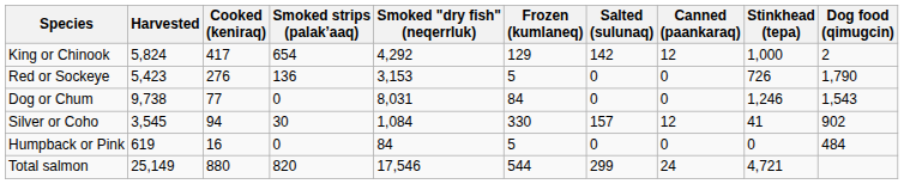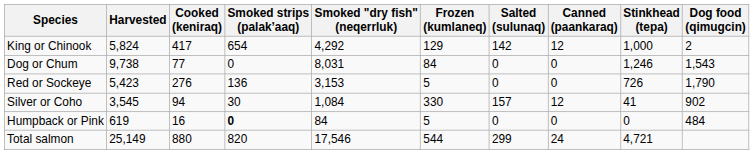rows swapped: Red or Sockeye <-> Dog or Chum
Humpback or Pink | Smoked strips (palak’aaq): normal -> bold
